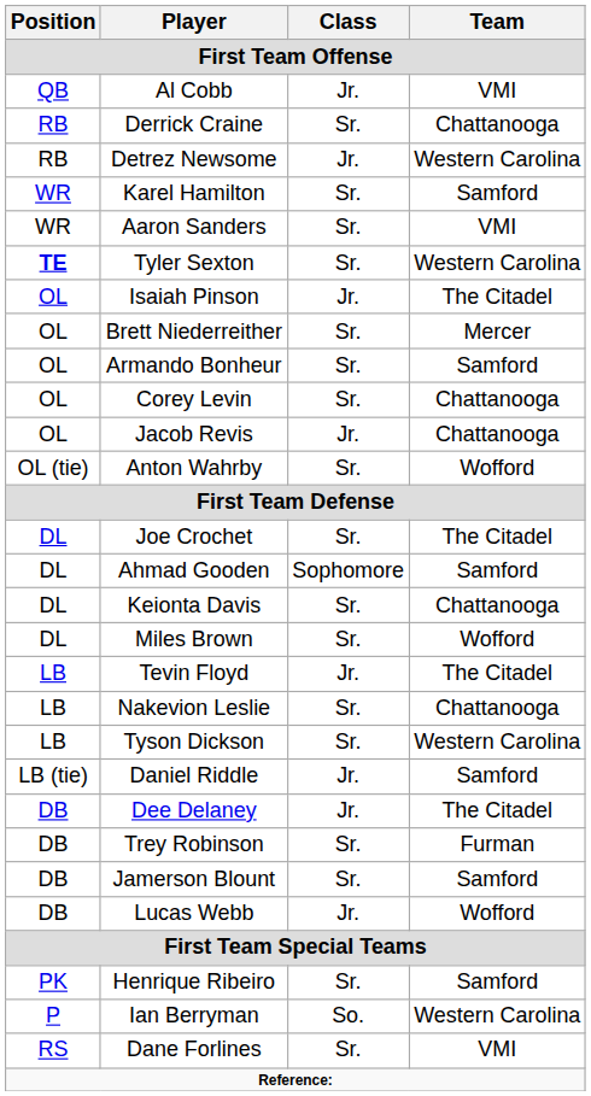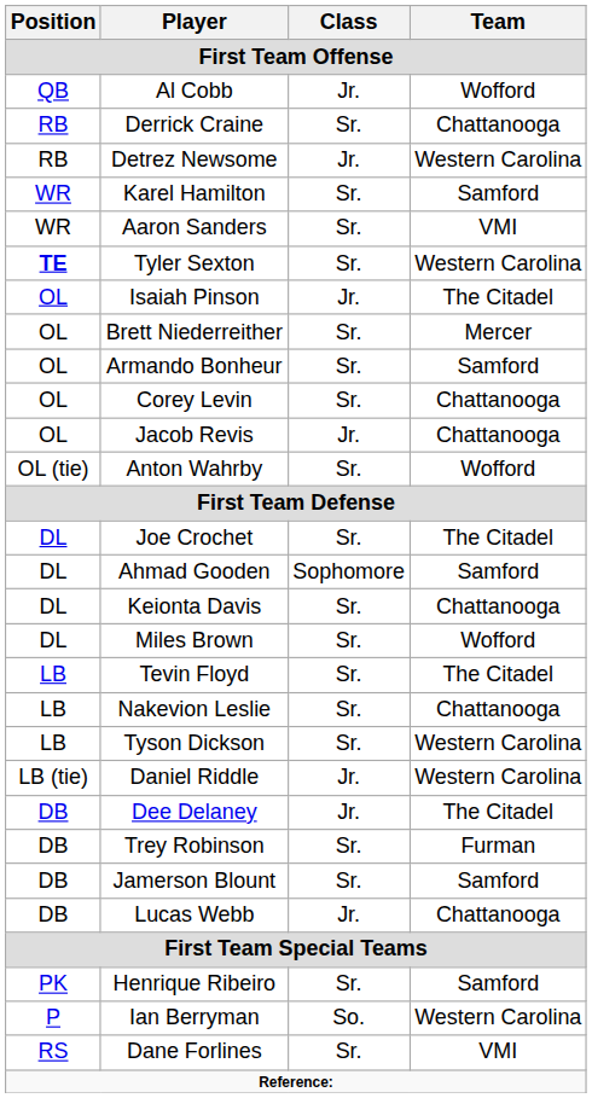Al Cobb | Team: VMI -> Wofford
Tevin Floyd | Class: Jr. -> Sr.
Daniel Riddle | Team: Samford -> Western Carolina
Lucas Webb | Team: Wofford -> Chattanooga
